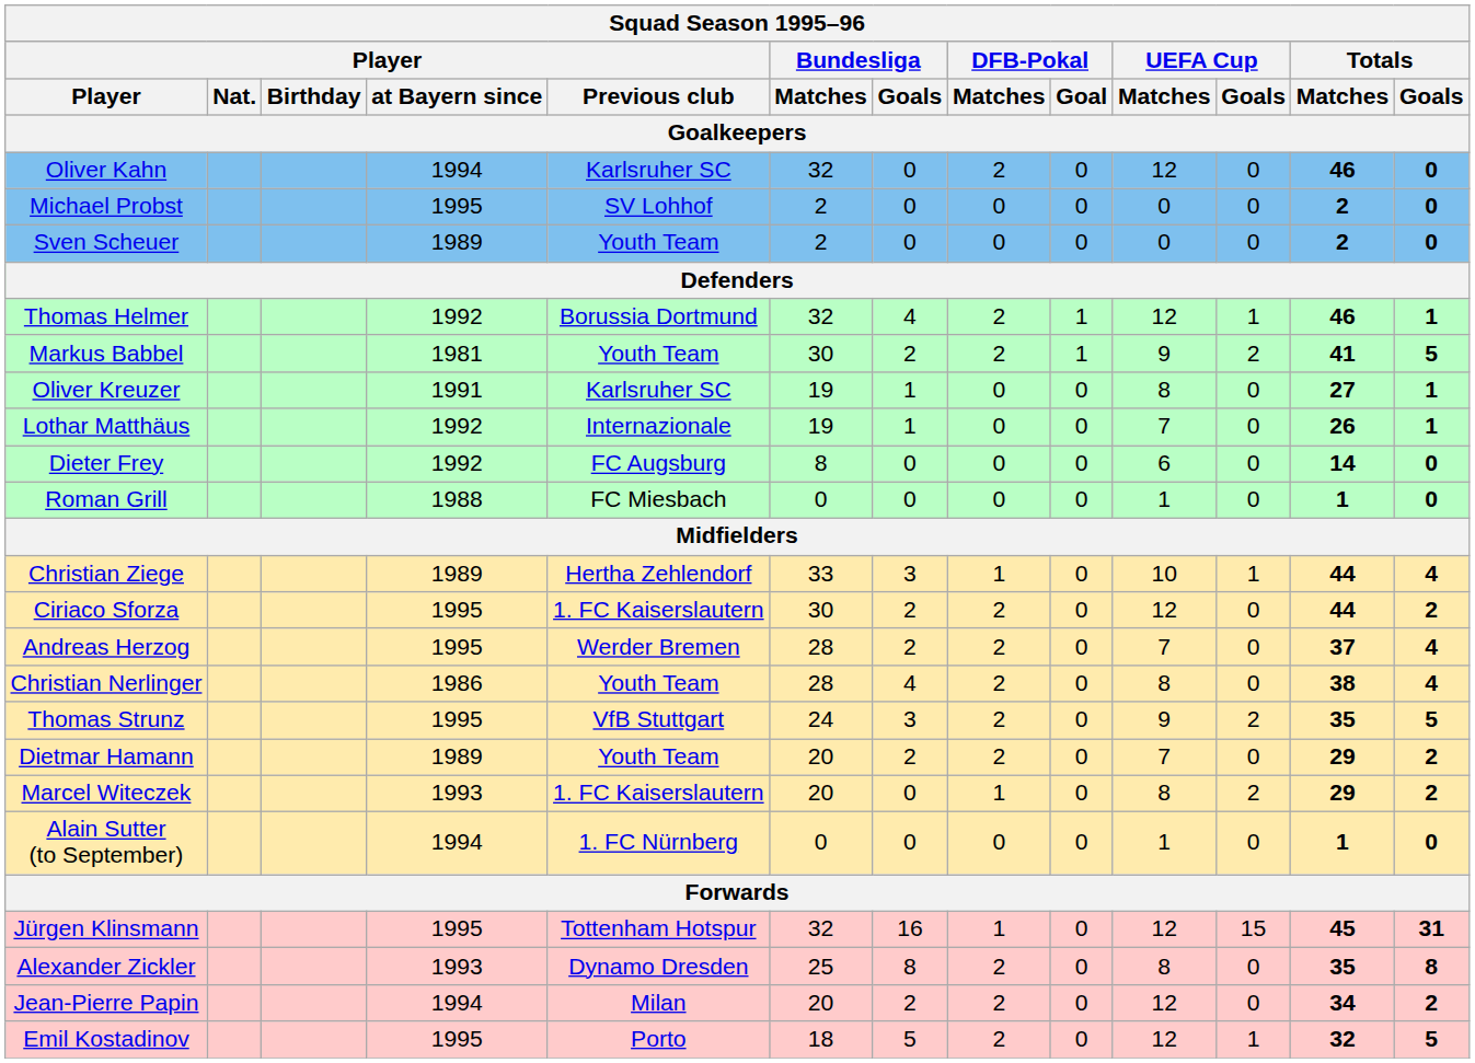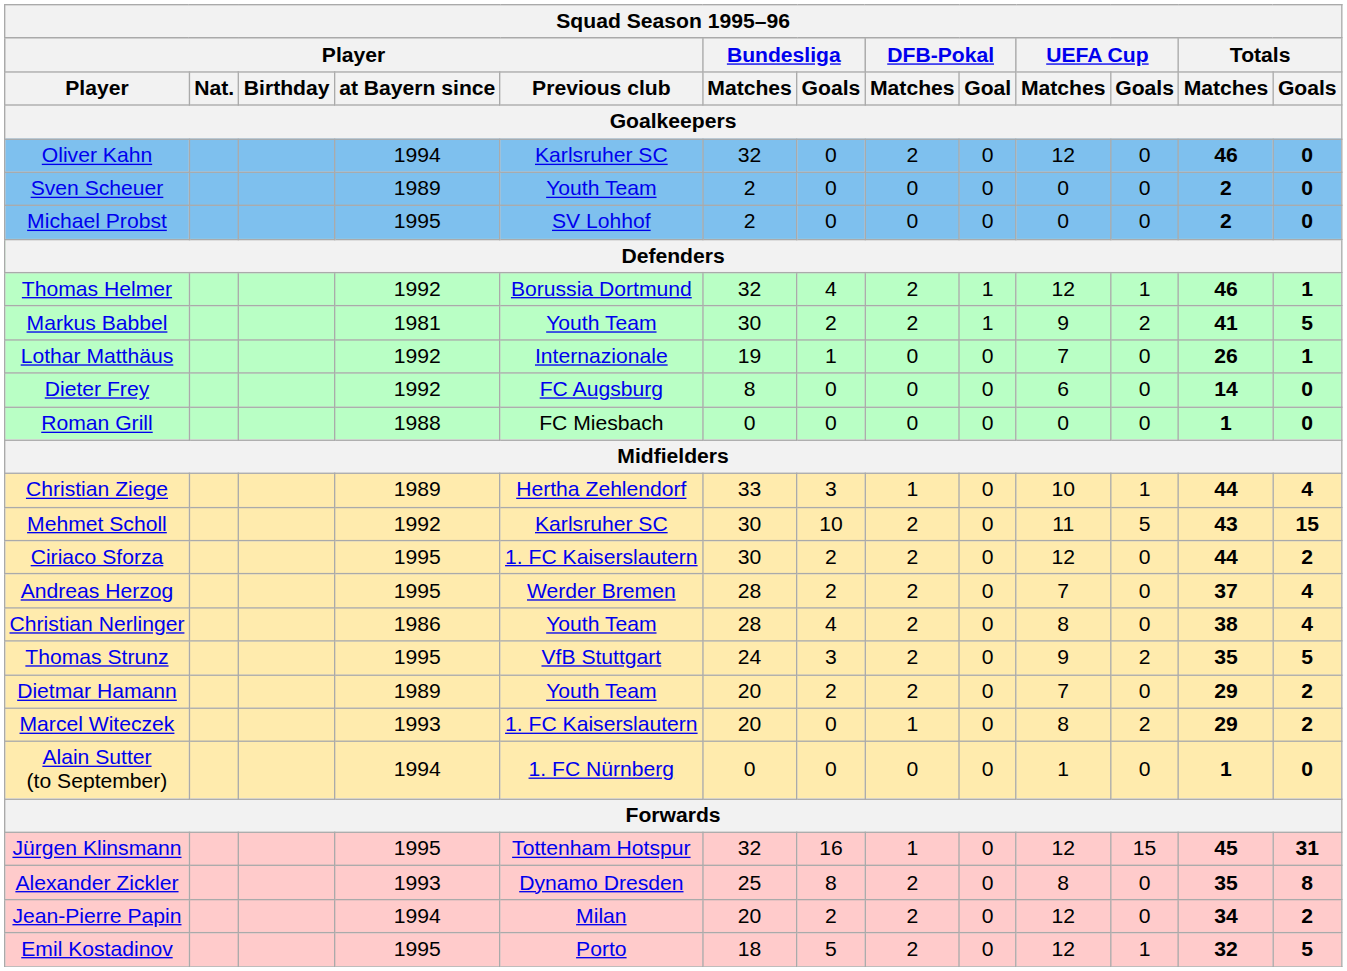rows swapped: Michael Probst <-> Sven Scheuer
- row: Oliver Kreuzer | 1991 | Karlsruher SC | 19 | 1 | 0 | 0 | 8 | 0 | 27 | 1
Roman Grill | UEFA Cup / Matches: 1 -> 0
+ row: Mehmet Scholl | 1992 | Karlsruher SC | 30 | 10 | 2 | 0 | 11 | 5 | 43 | 15
